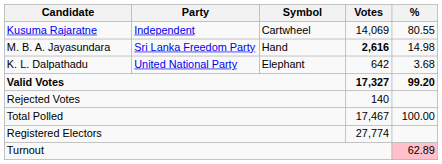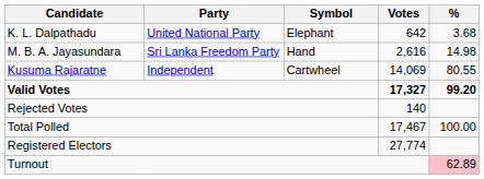rows swapped: Kusuma Rajaratne <-> K. L. Dalpathadu
M. B. A. Jayasundara | Votes: bold -> normal
